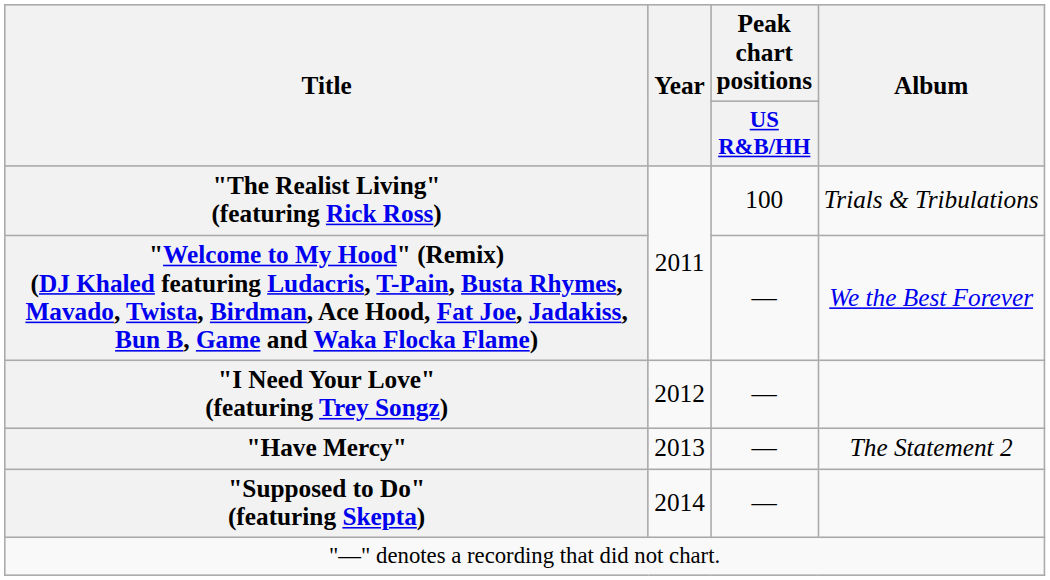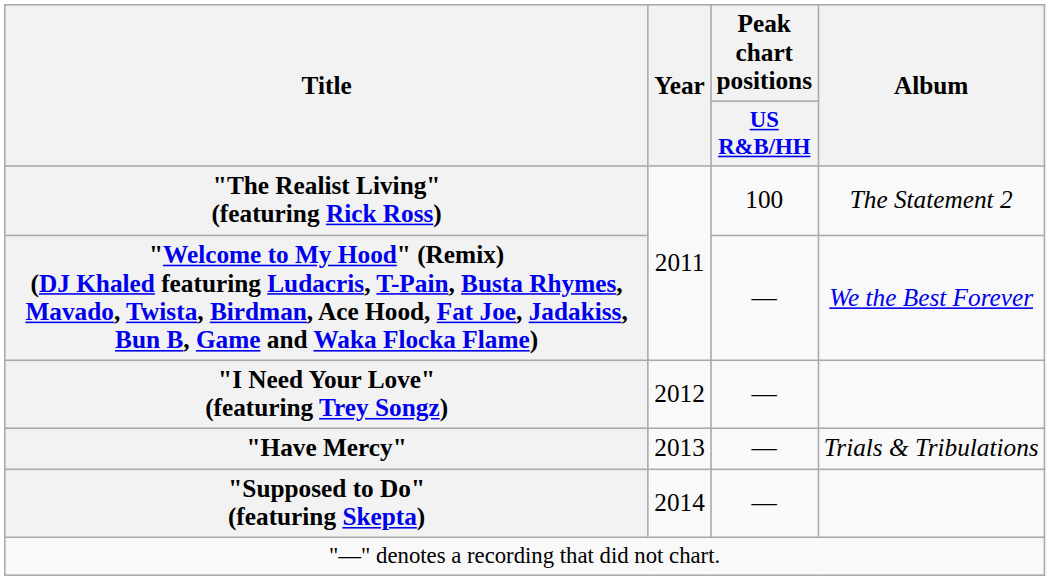"The Realist Living" (featuring Rick Ross) | Album: Trials & Tribulations -> The Statement 2
"Have Mercy" | Album: The Statement 2 -> Trials & Tribulations
